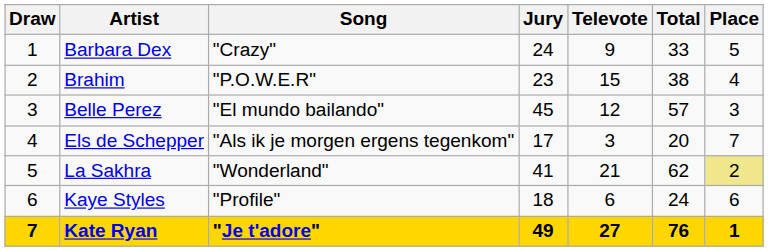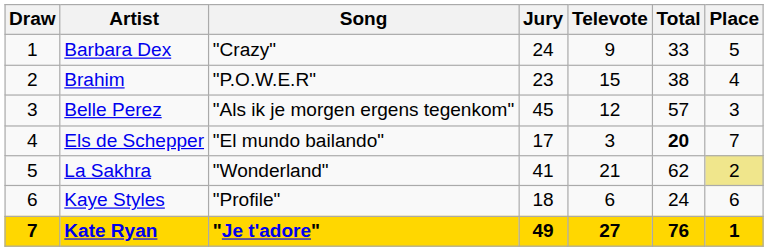Belle Perez | Song: "El mundo bailando" -> "Als ik je morgen ergens tegenkom"
Els de Schepper | Song: "Als ik je morgen ergens tegenkom" -> "El mundo bailando"
Els de Schepper | Total: normal -> bold
